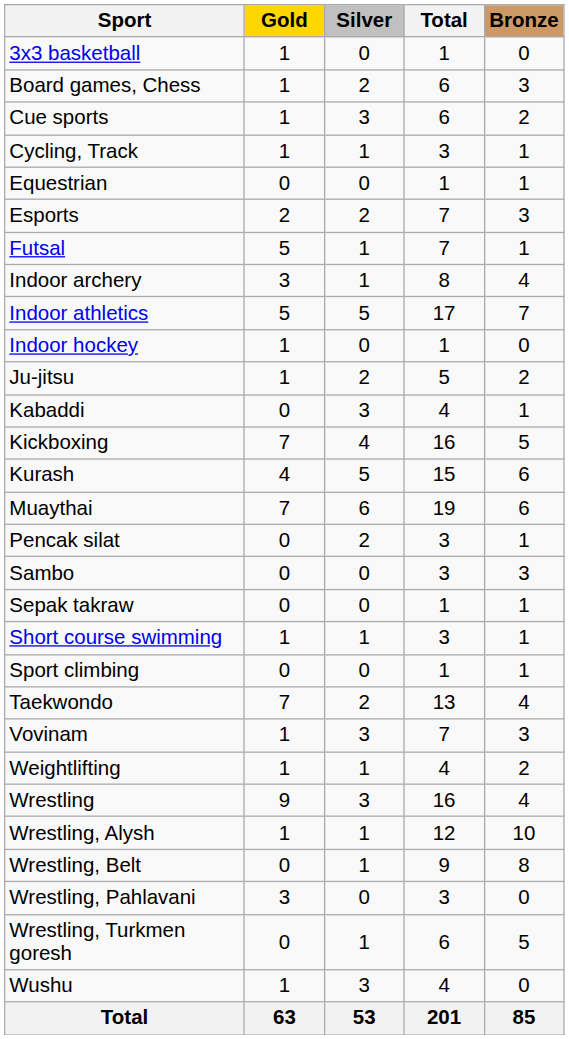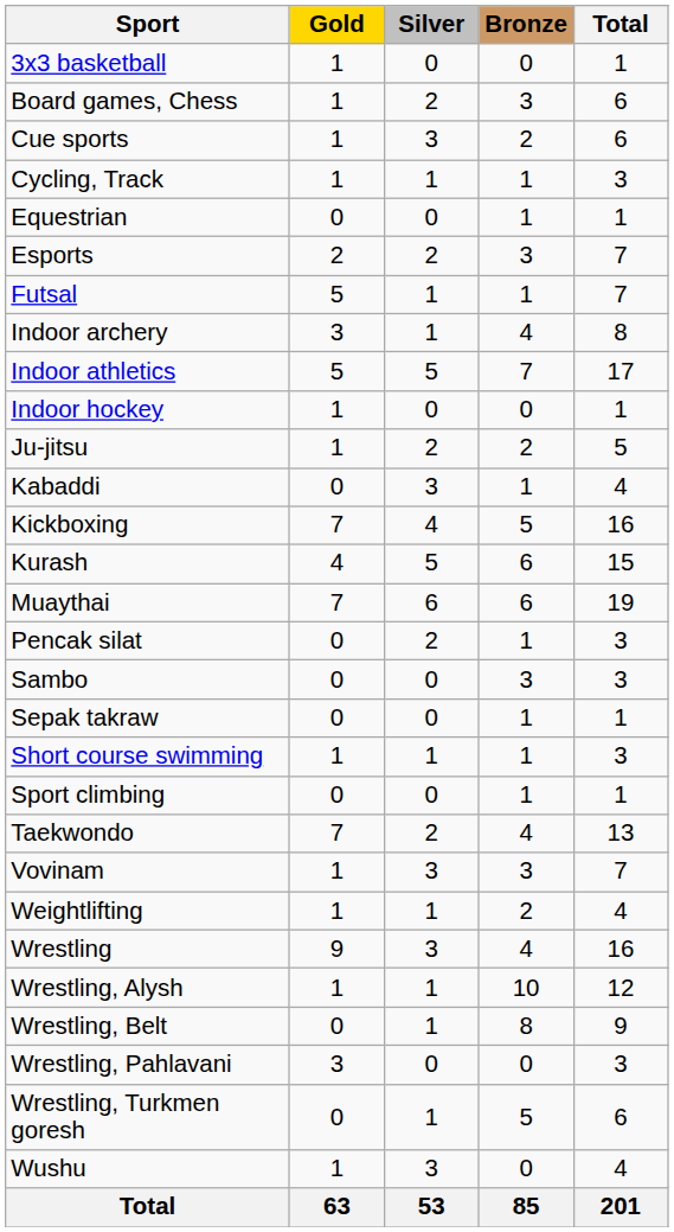columns swapped: Bronze <-> Total
